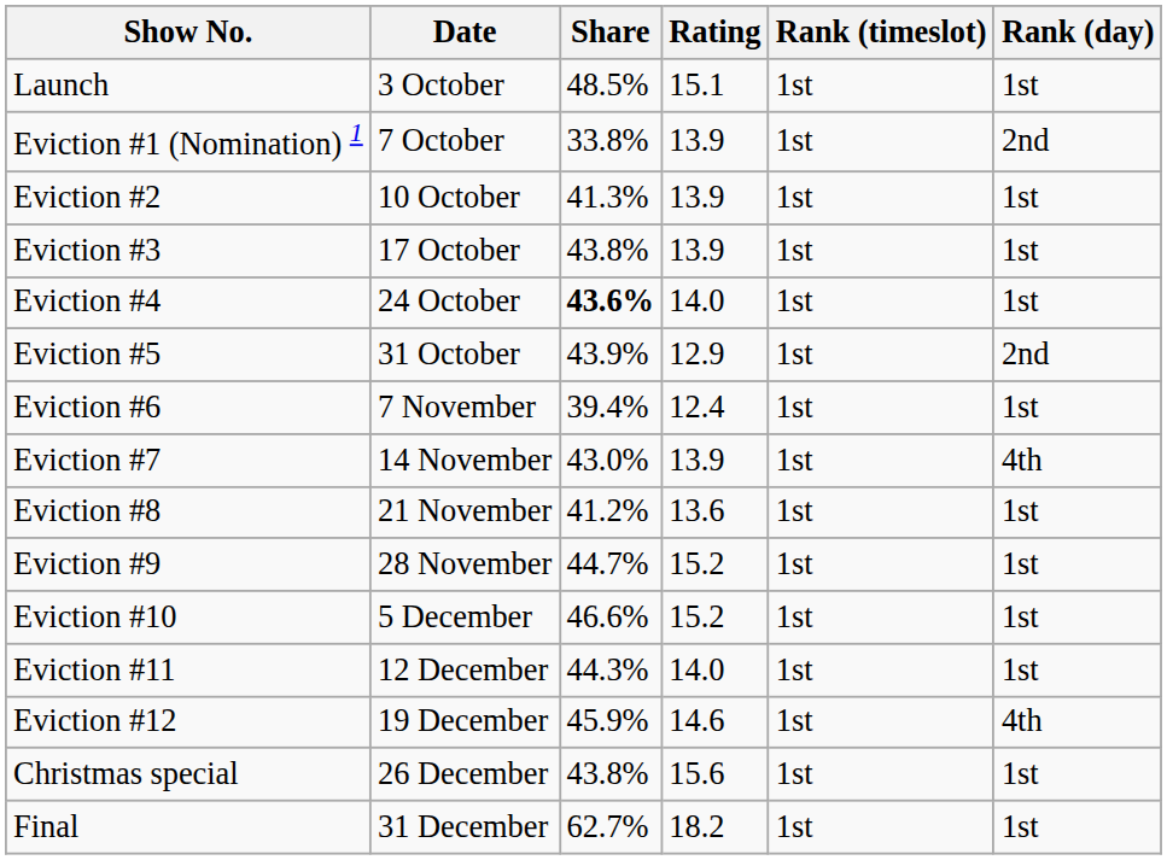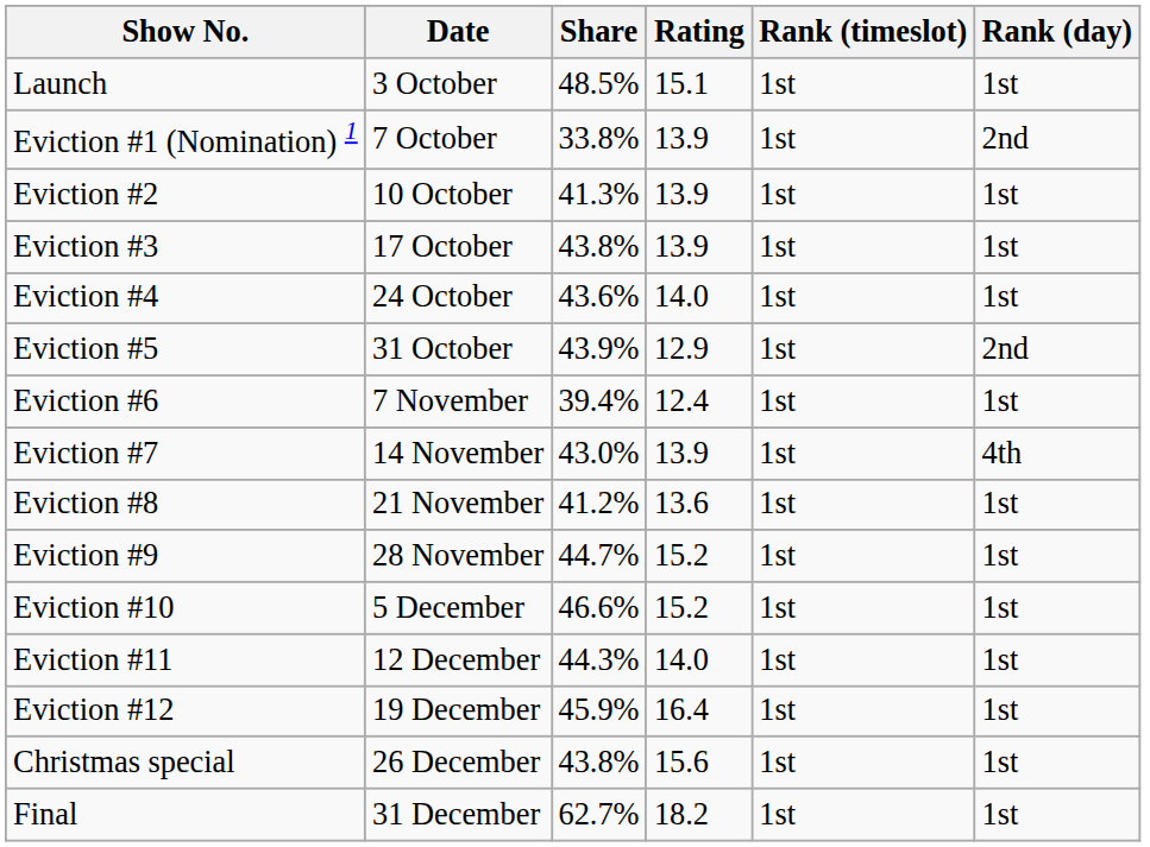Eviction #4 | Share: bold -> normal
Eviction #12 | Rating: 14.6 -> 16.4
Eviction #12 | Rank (day): 4th -> 1st
